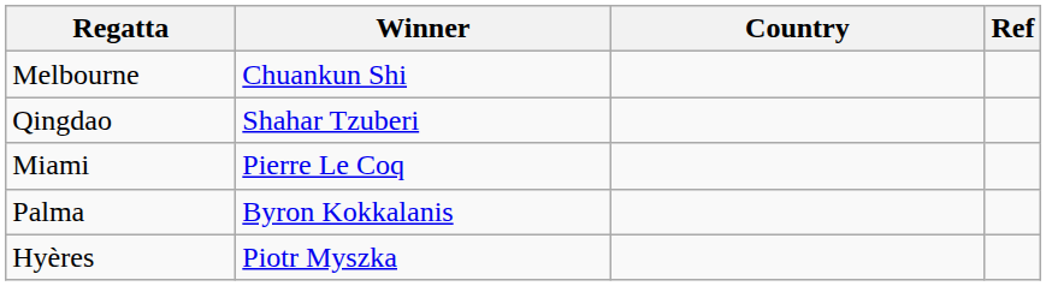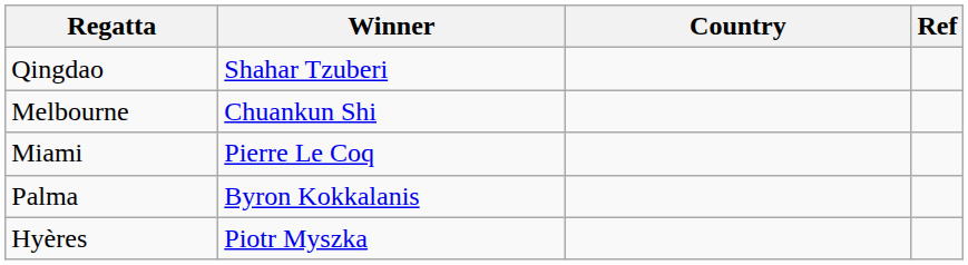rows swapped: Qingdao <-> Melbourne
